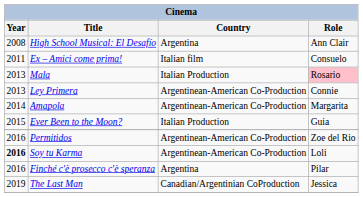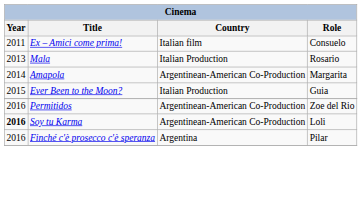- row: 2008 | High School Musical: El Desafío | Argentina | Ann Clair
Mala | Role: pink background -> no background
- row: 2013 | Ley Primera | Argentinean-American Co-Production | Connie
- row: 2019 | The Last Man | Canadian/Argentinian CoProduction | Jessica
